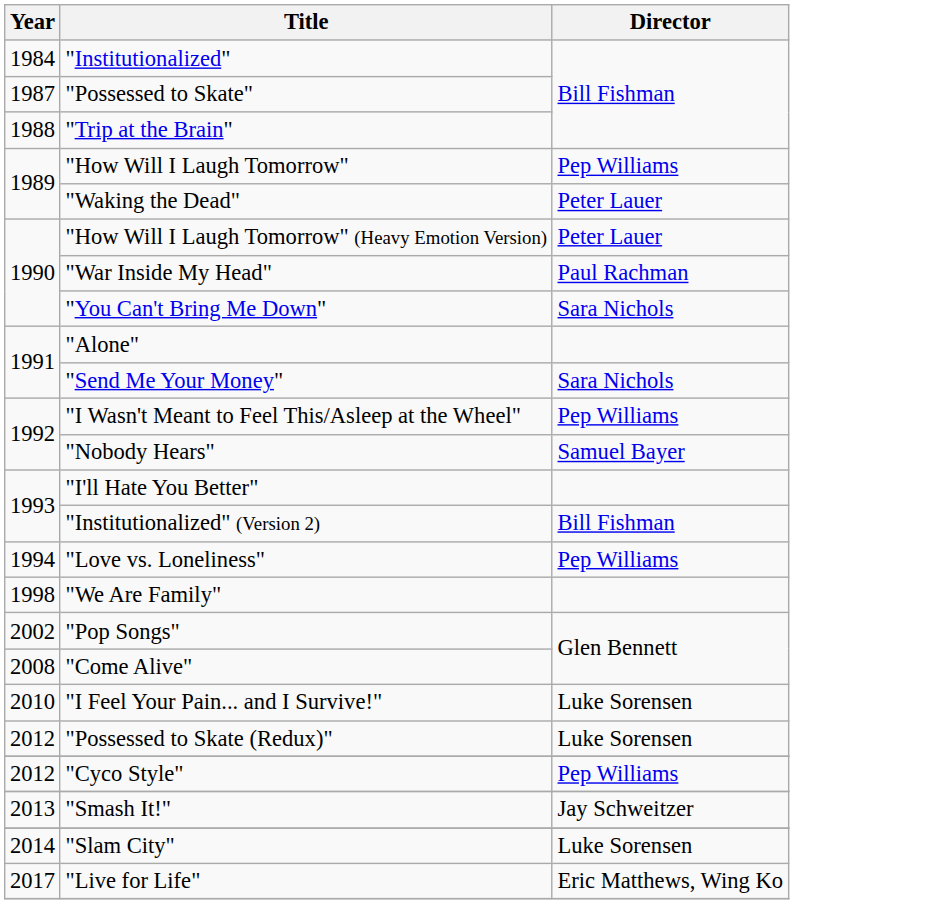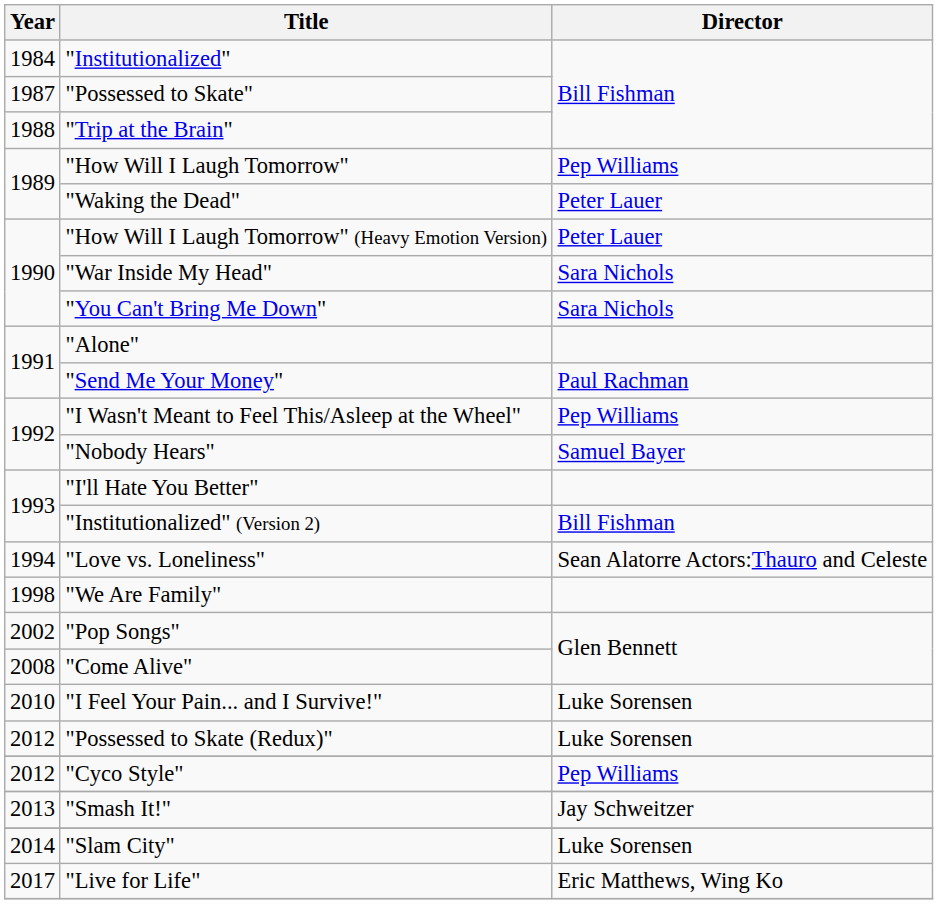"War Inside My Head" | Director: Paul Rachman -> Sara Nichols
"Send Me Your Money" | Director: Sara Nichols -> Paul Rachman
"Love vs. Loneliness" | Director: Pep Williams -> Sean Alatorre Actors:Thauro and Celeste
